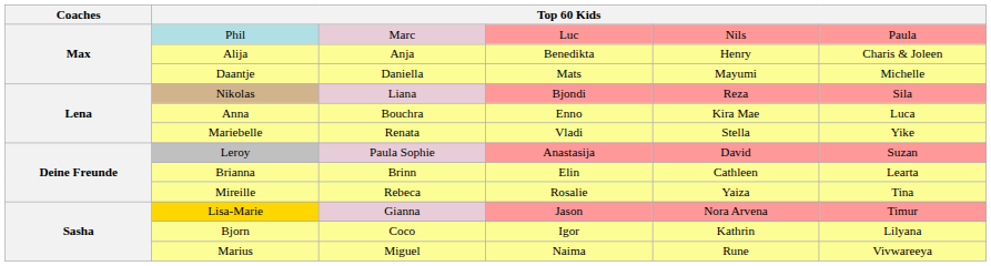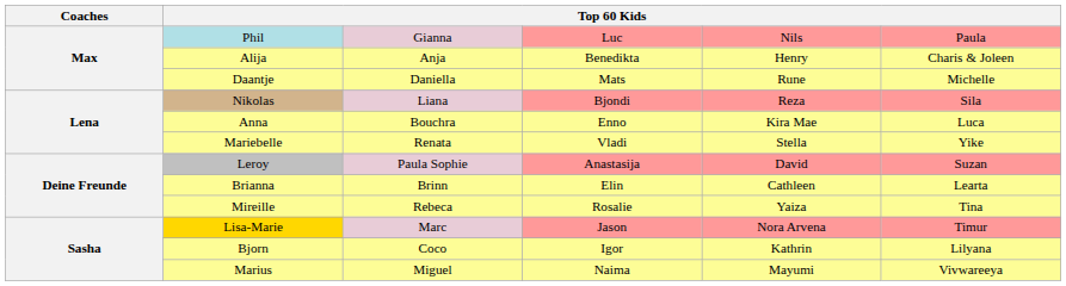Phil | column 3: Marc -> Gianna
Daantje | column 5: Mayumi -> Rune
Lisa-Marie | column 3: Gianna -> Marc
Marius | column 5: Rune -> Mayumi
